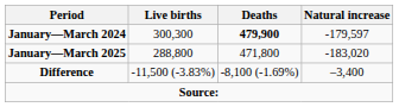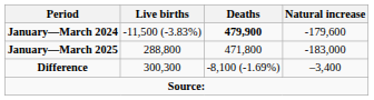January—March 2024 | Live births: 300,300 -> -11,500 (-3.83%)
January—March 2024 | Natural increase: -179,597 -> -179,600
January—March 2025 | Natural increase: -183,020 -> -183,000
Difference | Live births: -11,500 (-3.83%) -> 300,300
